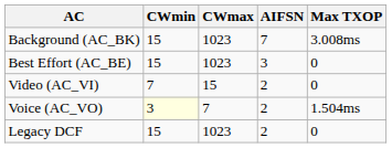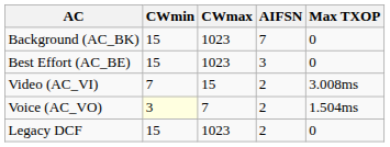Background (AC_BK) | Max TXOP: 3.008ms -> 0
Video (AC_VI) | Max TXOP: 0 -> 3.008ms
